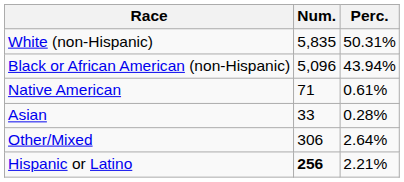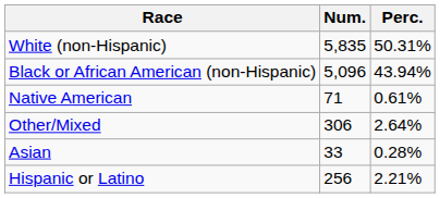rows swapped: Asian <-> Other/Mixed
Hispanic or Latino | Num.: bold -> normal
